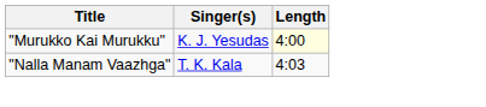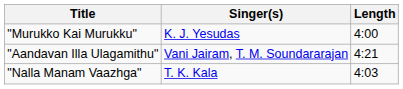"Murukko Kai Murukku" | Length: lightyellow background -> no background
+ row: "Aandavan Illa Ulagamithu" | Vani Jairam, T. M. Soundararajan | 4:21
